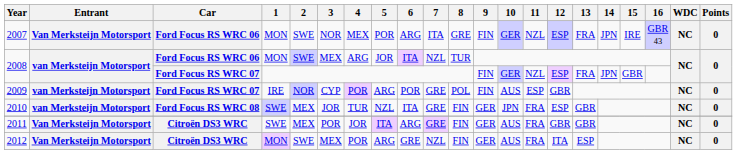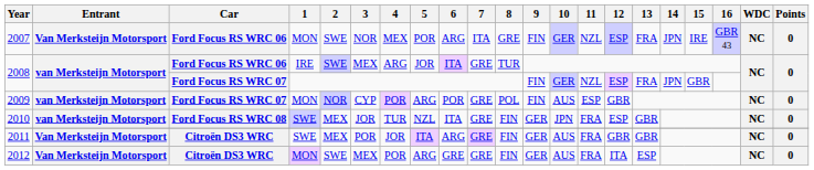2008 / Ford Focus RS WRC 06 | 1: MON -> IRE
2008 / Ford Focus RS WRC 06 | 7: NZL -> GRE
2009 | 1: IRE -> MON
2012 | 7: NZL -> GRE
